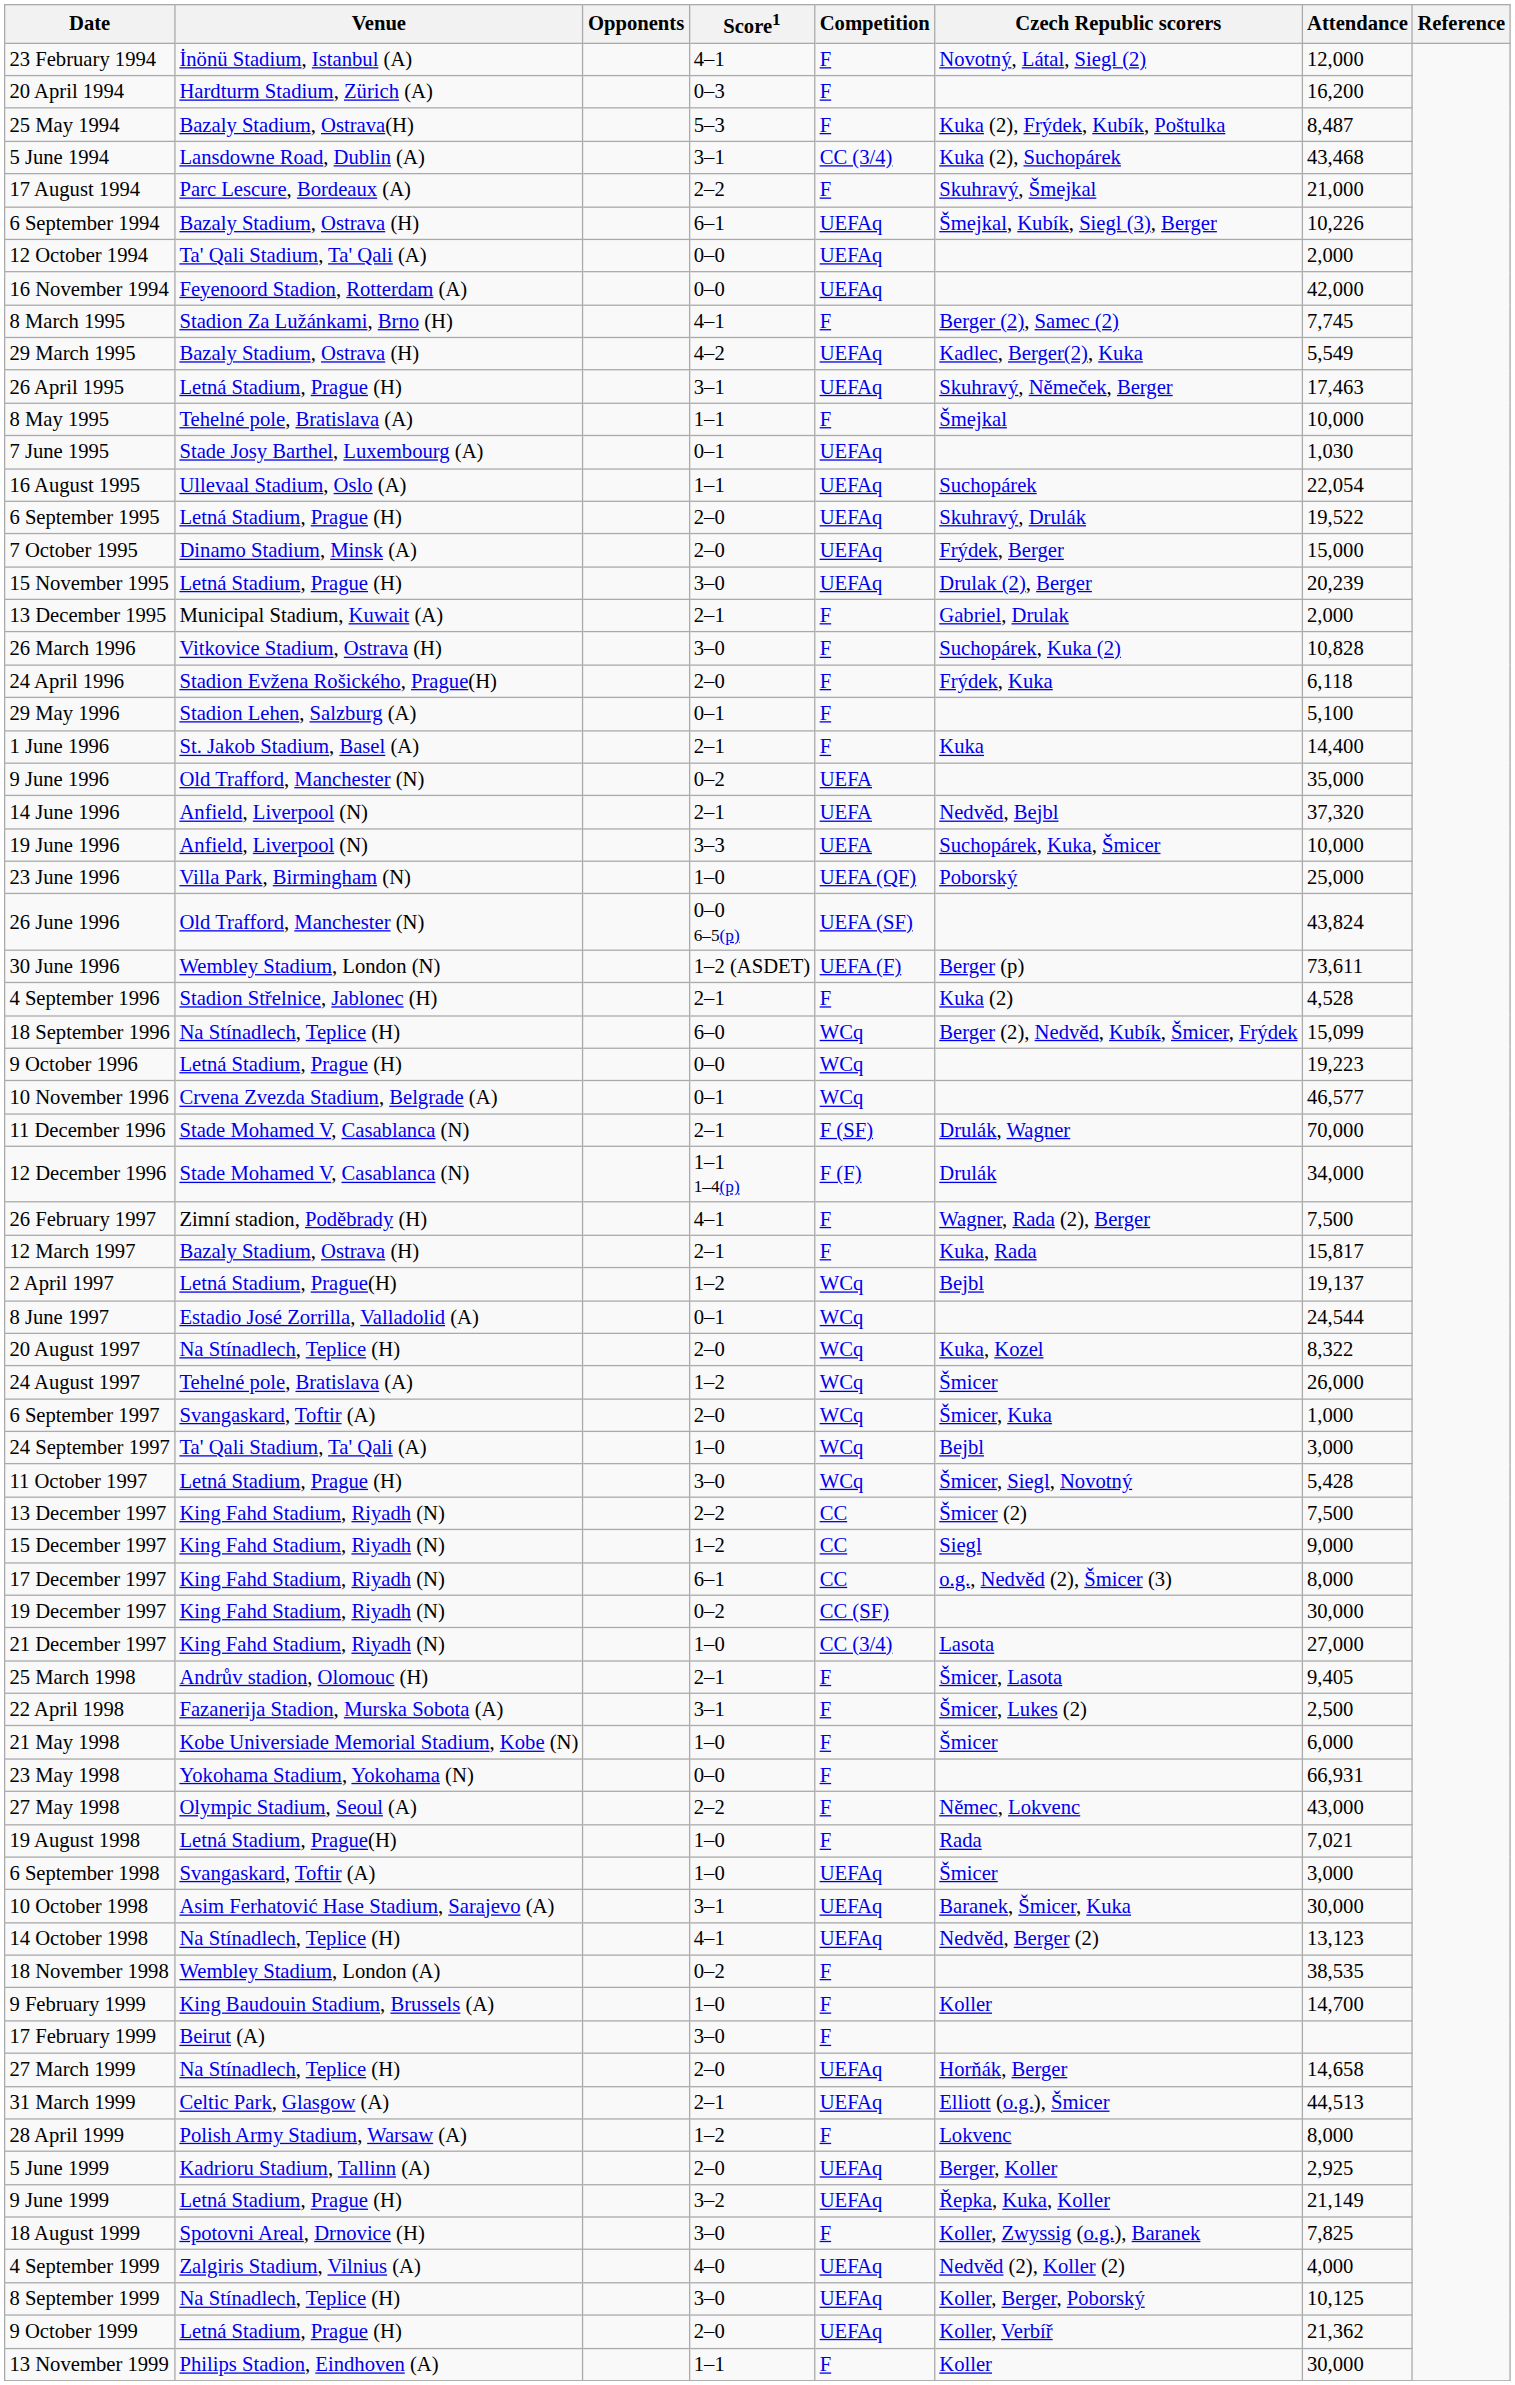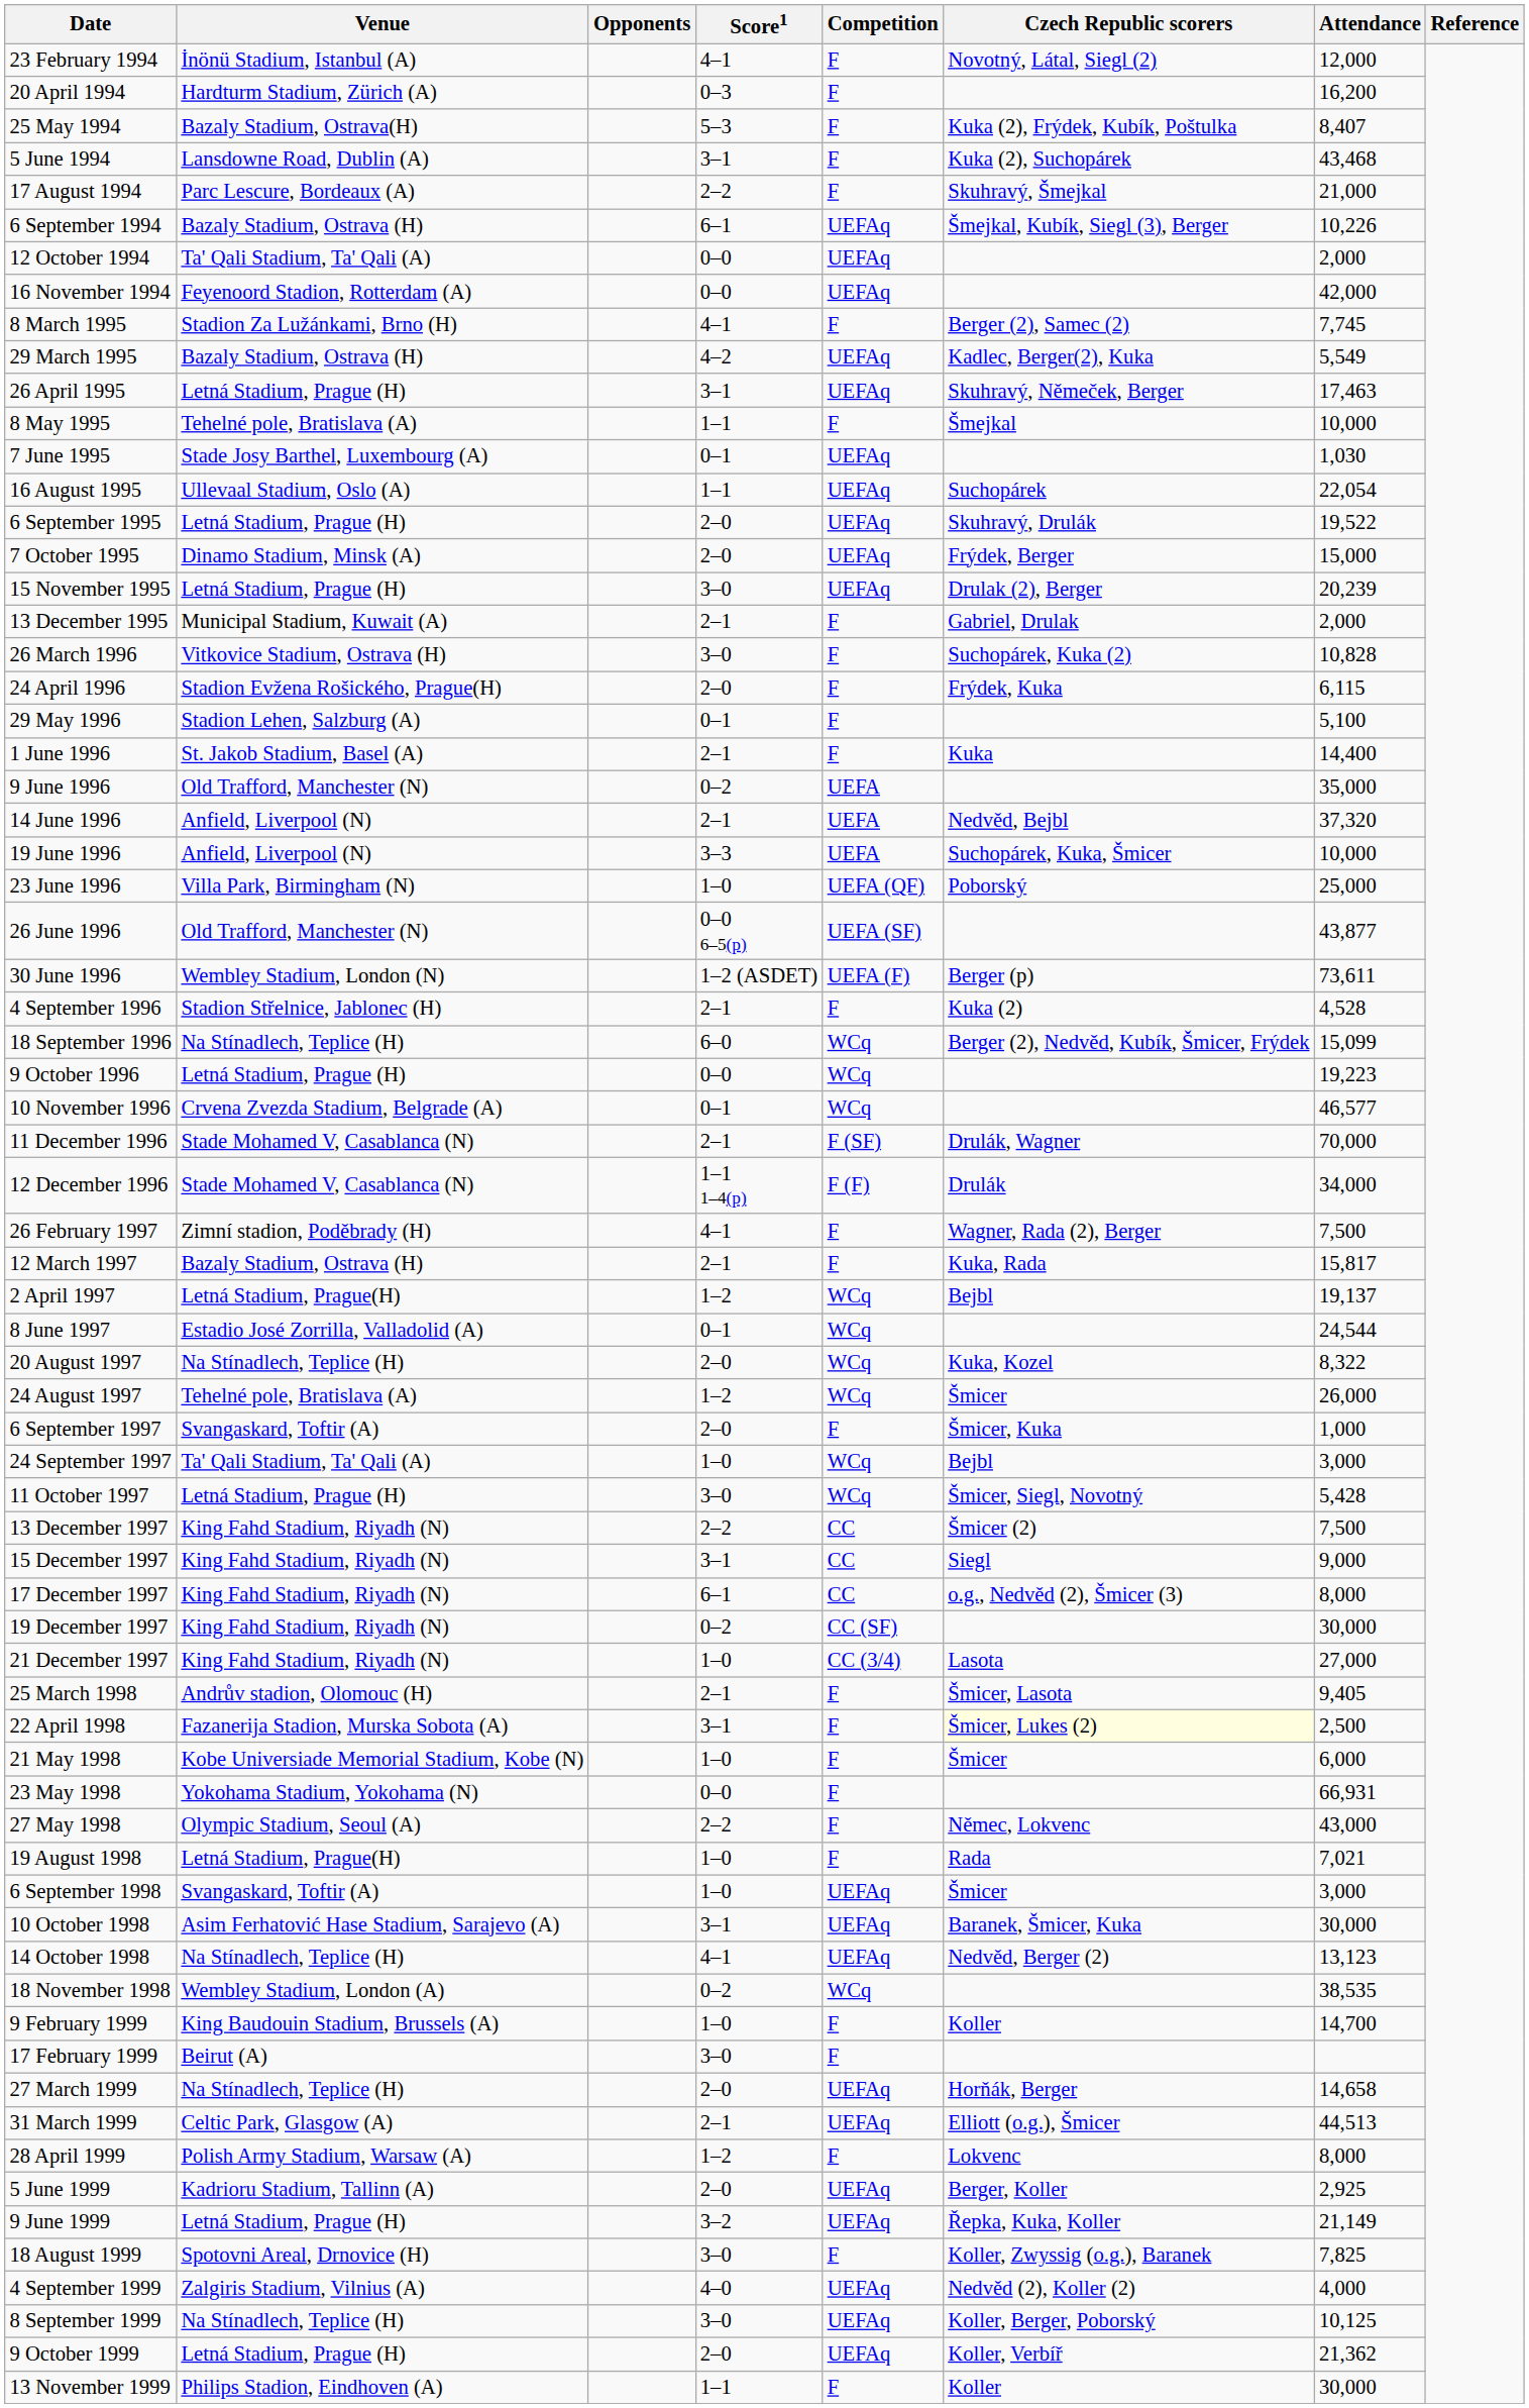25 May 1994 | Attendance: 8,487 -> 8,407
5 June 1994 | Competition: CC (3/4) -> F
24 April 1996 | Attendance: 6,118 -> 6,115
26 June 1996 | Attendance: 43,824 -> 43,877
6 September 1997 | Competition: WCq -> F
15 December 1997 | Score1: 1–2 -> 3–1
22 April 1998 | Czech Republic scorers: no background -> lightyellow background
18 November 1998 | Competition: F -> WCq
